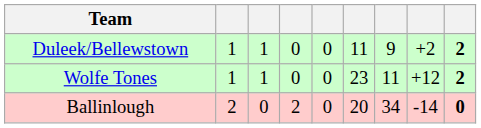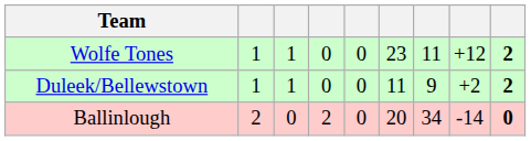rows swapped: Wolfe Tones <-> Duleek/Bellewstown
